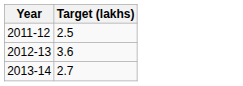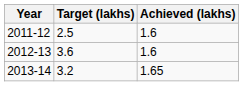+ column: Achieved (lakhs) | 1.6 | 1.6 | 1.65
2013-14 | Target (lakhs): 2.7 -> 3.2
